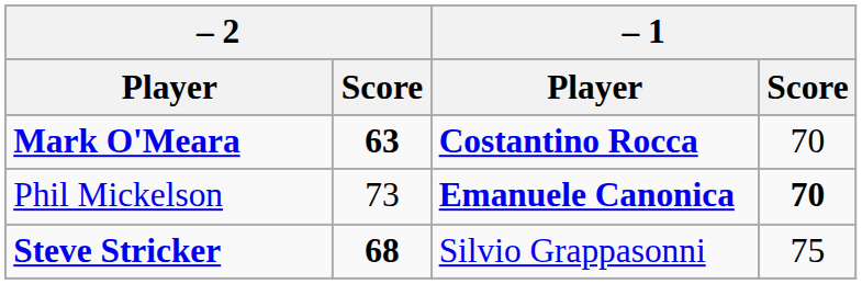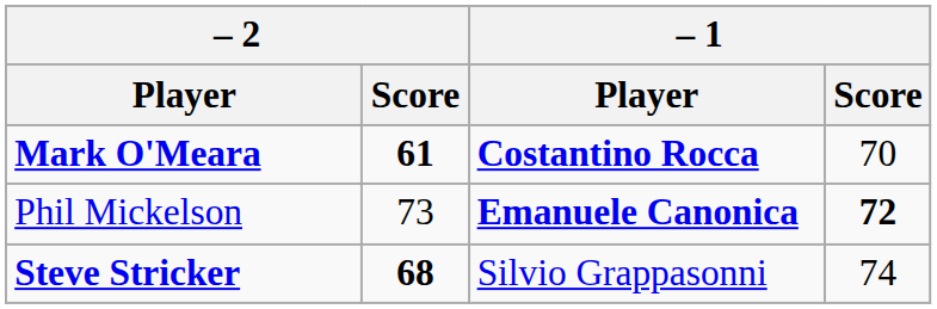Mark O'Meara | – 2 / Score: 63 -> 61
Phil Mickelson | – 1 / Score: 70 -> 72
Steve Stricker | – 1 / Score: 75 -> 74
